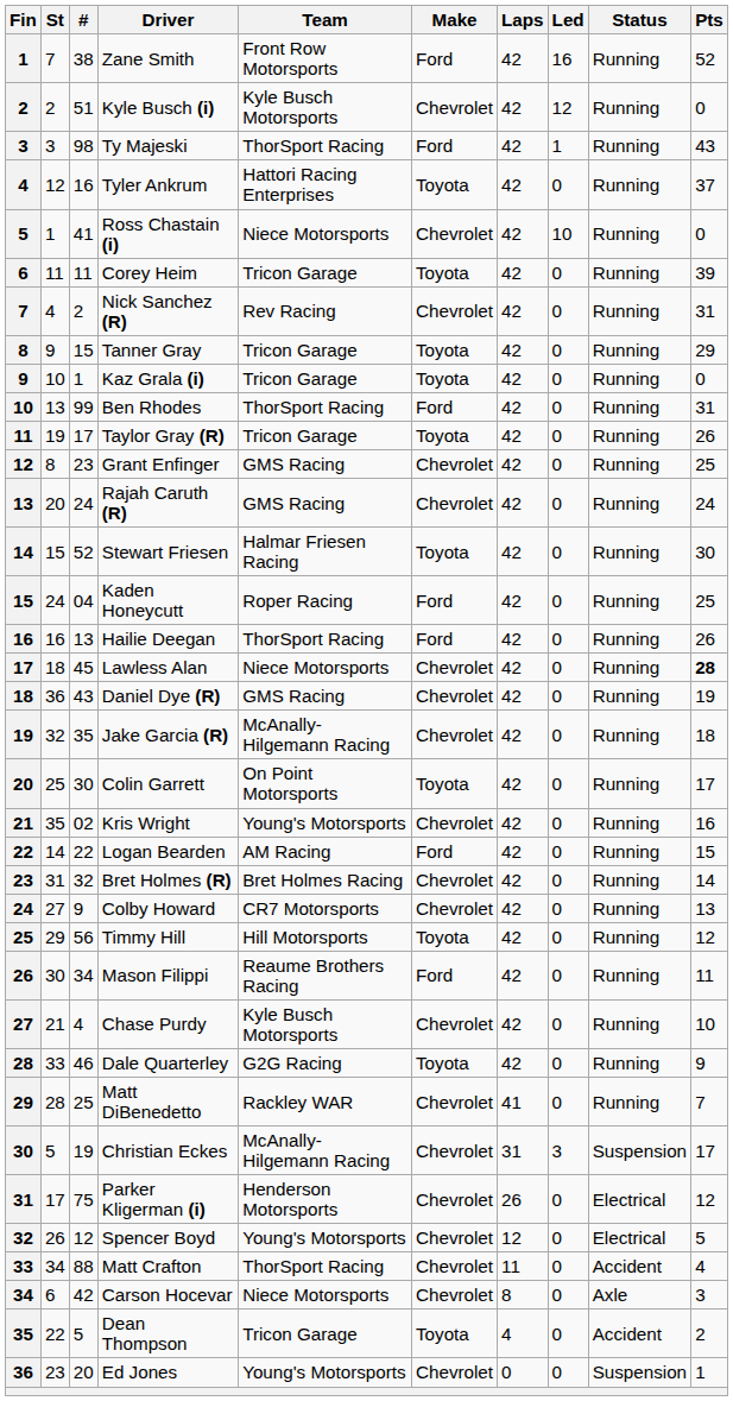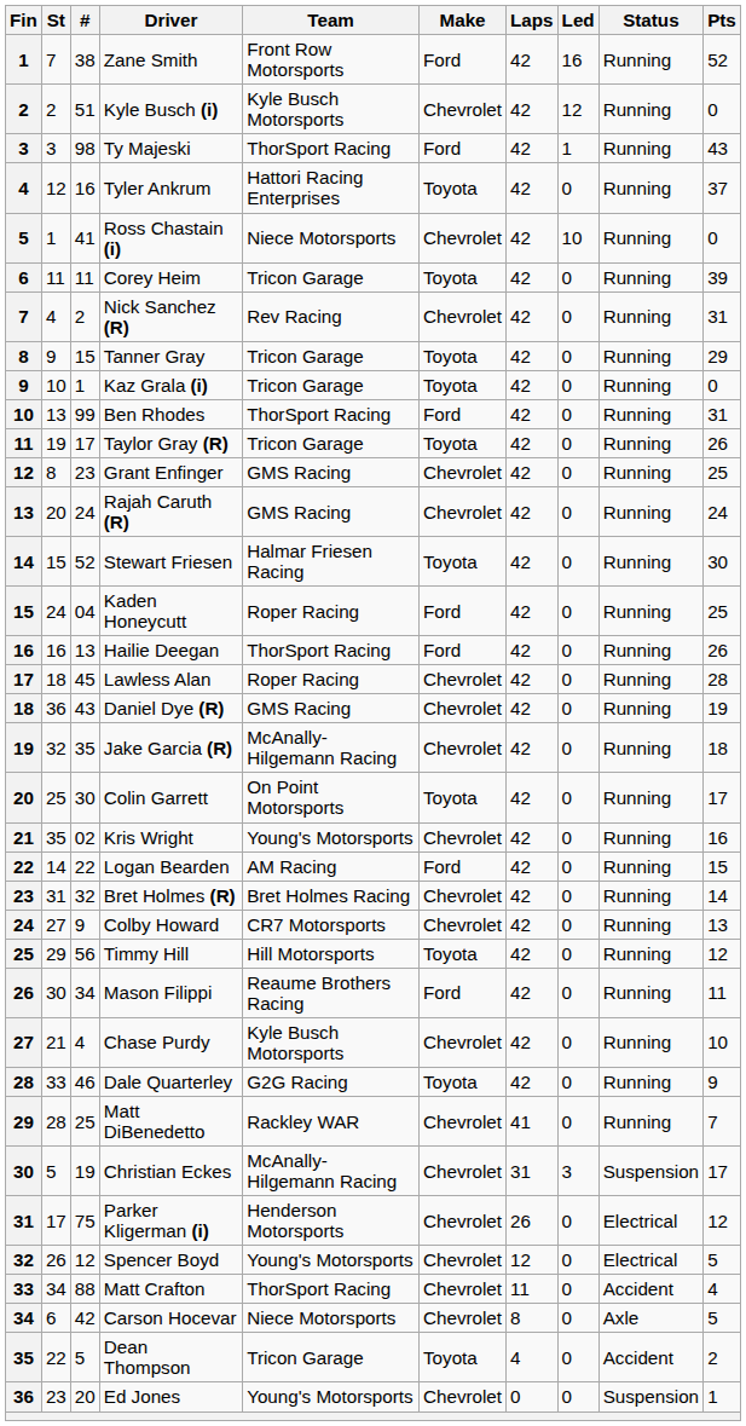Lawless Alan | Team: Niece Motorsports -> Roper Racing
Lawless Alan | Pts: bold -> normal
Carson Hocevar | Pts: 3 -> 5
